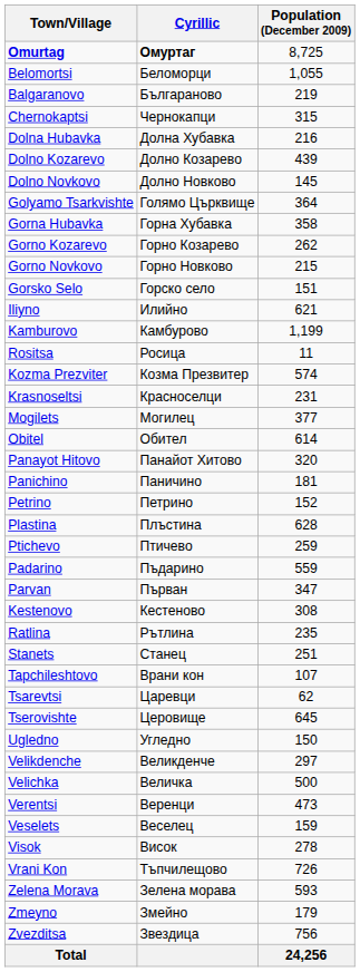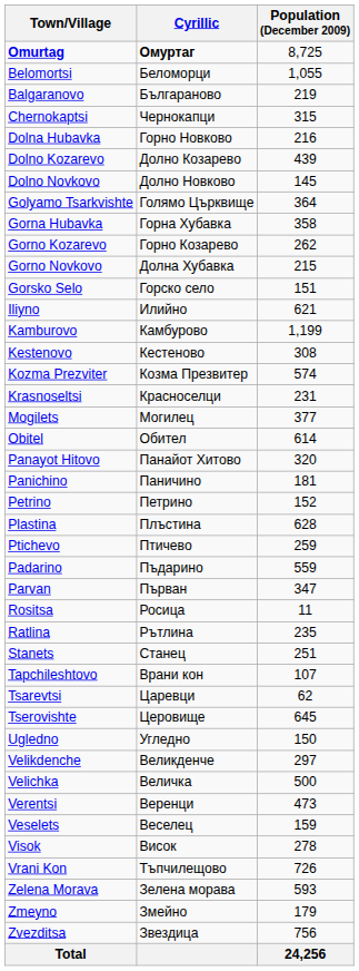Dolna Hubavka | Cyrillic: Долна Хубавка -> Горно Новково
Gorno Novkovo | Cyrillic: Горно Новково -> Долна Хубавка
rows swapped: Kestenovo <-> Rositsa
